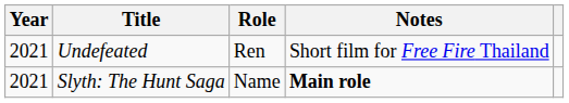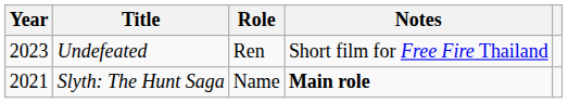Undefeated | Year: 2021 -> 2023
